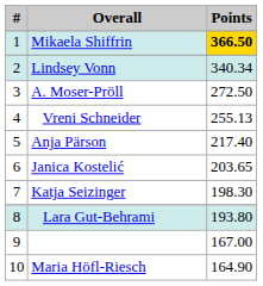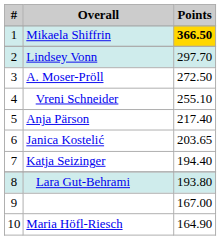Lindsey Vonn | Points: 340.34 -> 297.70
Vreni Schneider | Points: 255.13 -> 255.10
Katja Seizinger | Points: 198.30 -> 194.40
